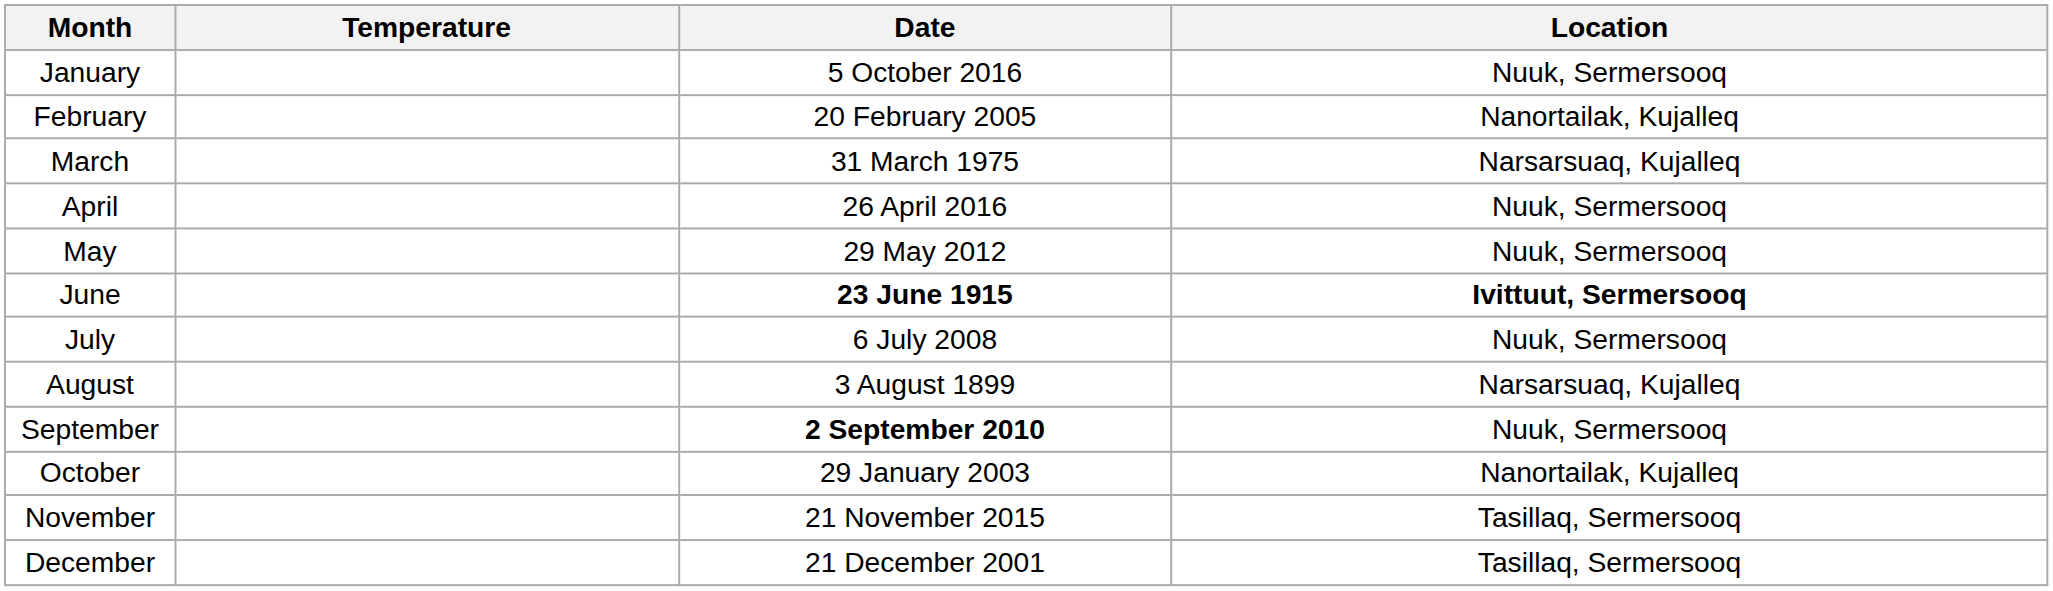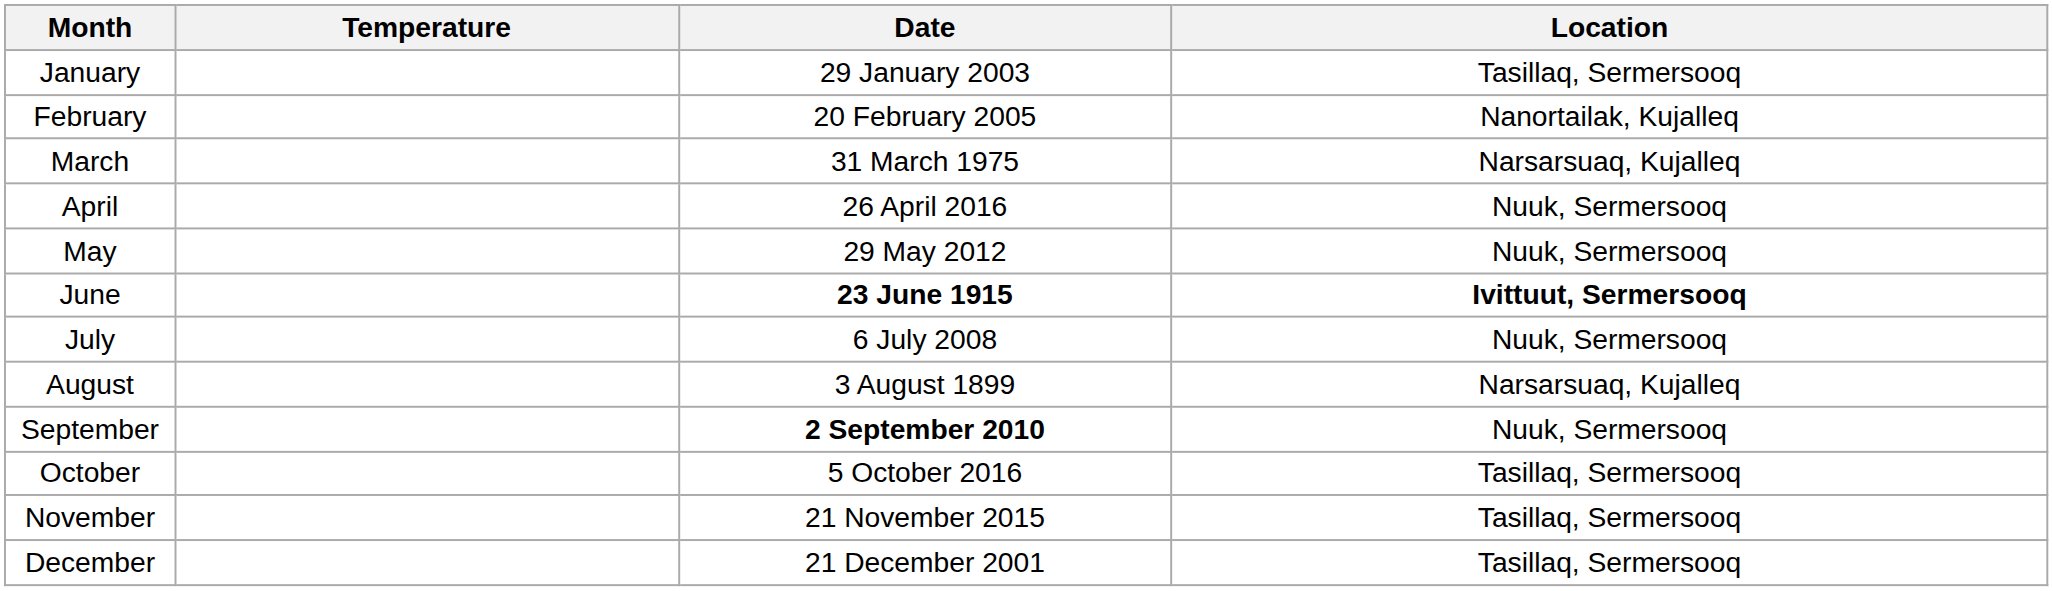January | Date: 5 October 2016 -> 29 January 2003
January | Location: Nuuk, Sermersooq -> Tasillaq, Sermersooq
October | Date: 29 January 2003 -> 5 October 2016
October | Location: Nanortailak, Kujalleq -> Tasillaq, Sermersooq
